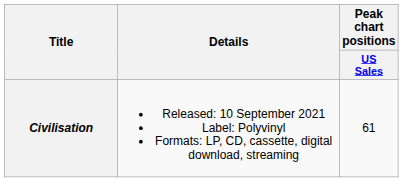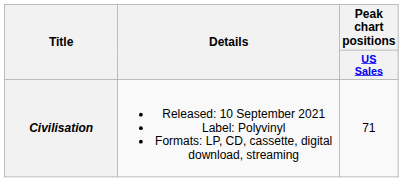Civilisation | Peak chart positions / US Sales: 61 -> 71
